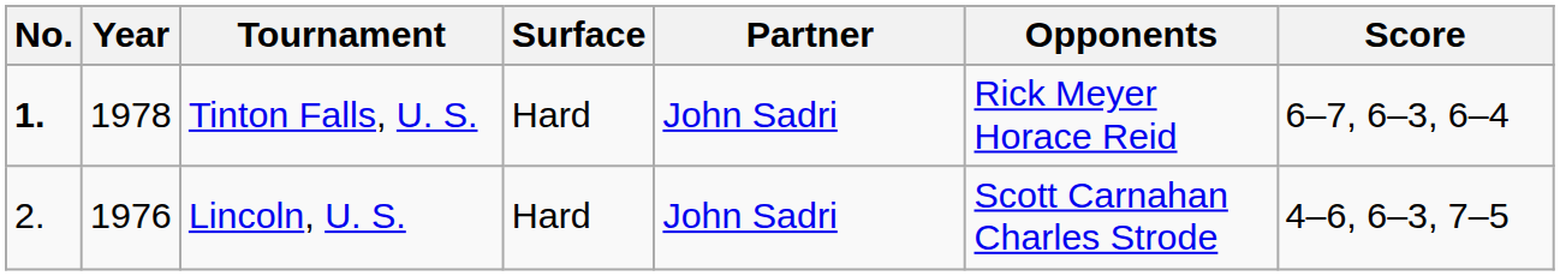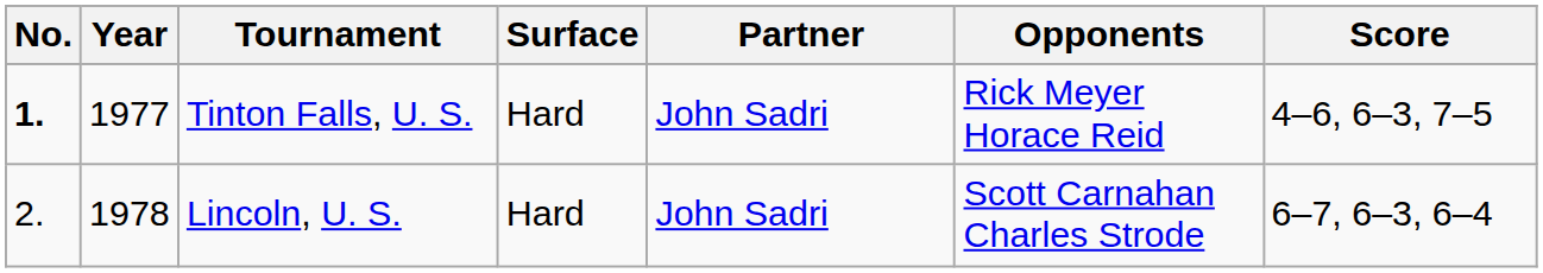Tinton Falls, U. S. | Year: 1978 -> 1977
Tinton Falls, U. S. | Score: 6–7, 6–3, 6–4 -> 4–6, 6–3, 7–5
Lincoln, U. S. | Year: 1976 -> 1978
Lincoln, U. S. | Score: 4–6, 6–3, 7–5 -> 6–7, 6–3, 6–4
